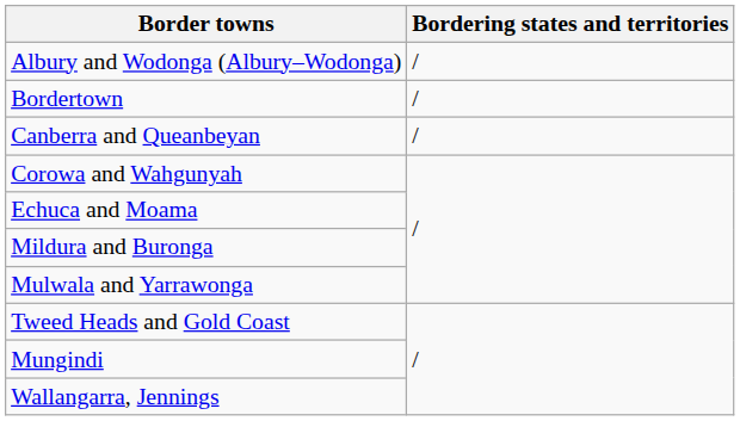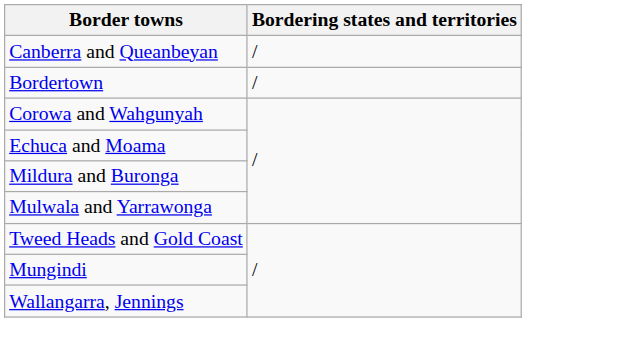- row: Albury and Wodonga (Albury–Wodonga) | /
rows swapped: Bordertown <-> Canberra and Queanbeyan
